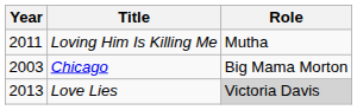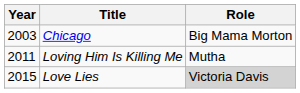rows swapped: Chicago <-> Loving Him Is Killing Me
Love Lies | Year: 2013 -> 2015
